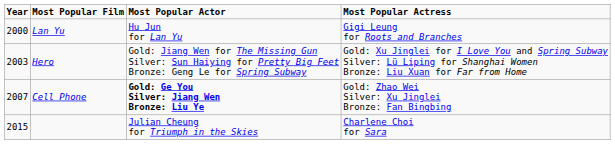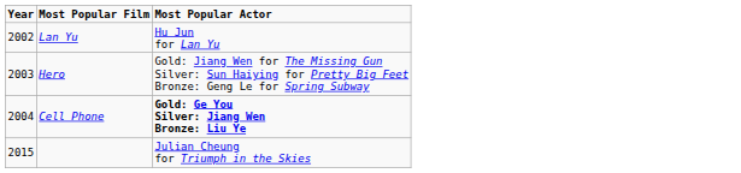- column: Most Popular Actress | Gigi Leung for Roots and Branches | Gold: Xu Jinglei for I Love You and Spring Subway Silver: Lü Liping for Shanghai Women Bronze: Liu Xuan for Far from Home | Gold: Zhao Wei Silver: Xu Jinglei Bronze: Fan Bingbing | Charlene Choi for Sara
Lan Yu | Year: 2000 -> 2002
Cell Phone | Year: 2007 -> 2004
